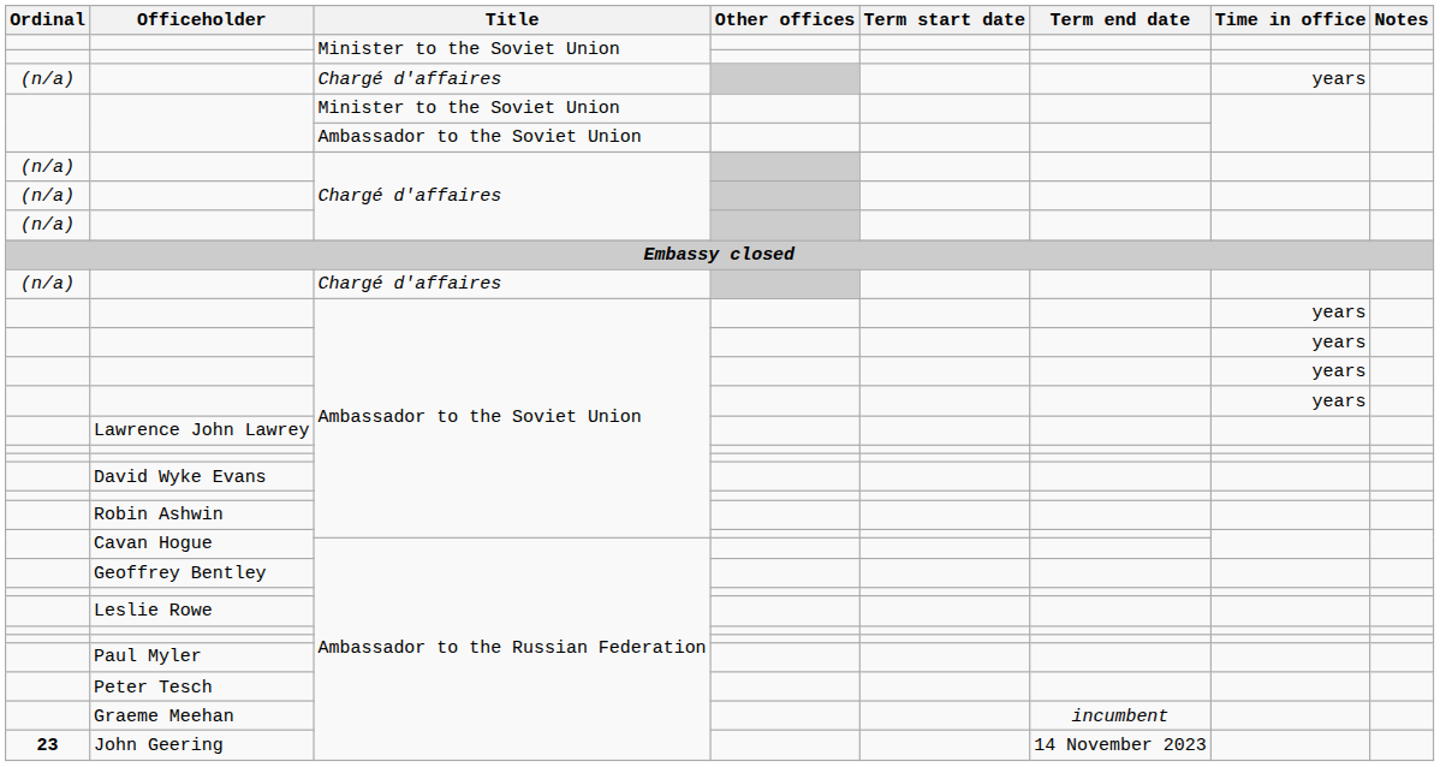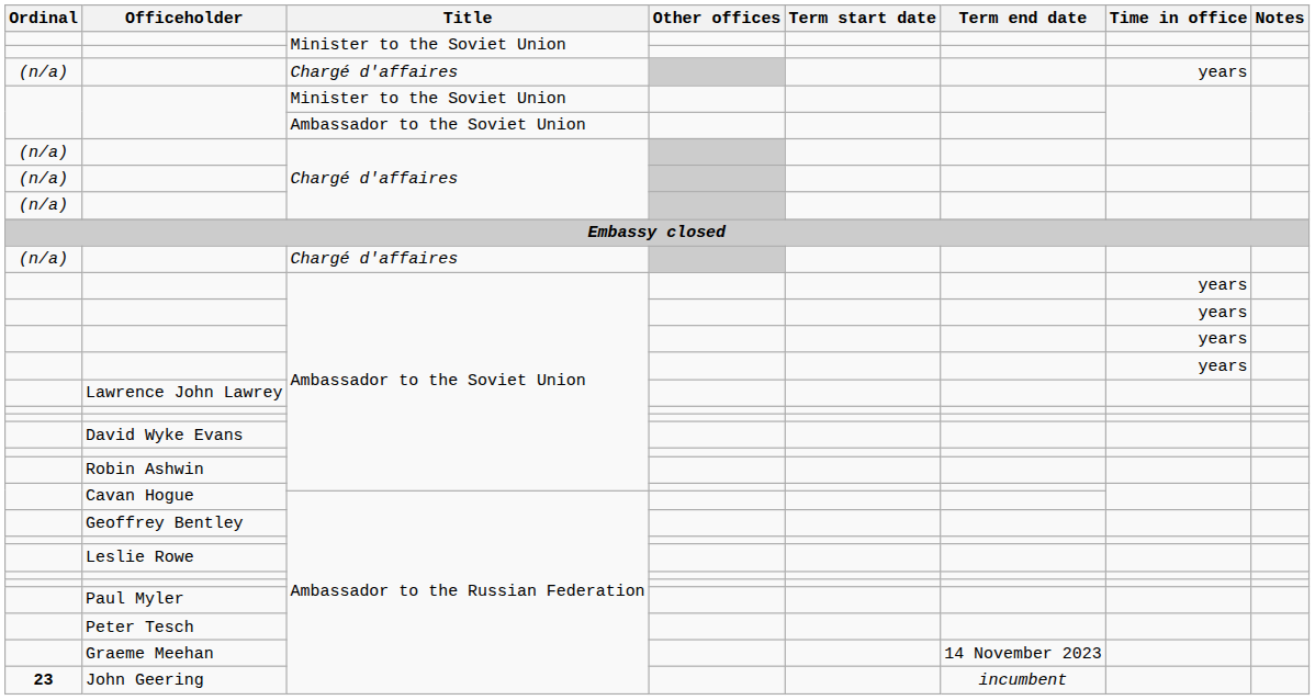Graeme Meehan | Term end date: incumbent -> 14 November 2023
John Geering | Term end date: 14 November 2023 -> incumbent
